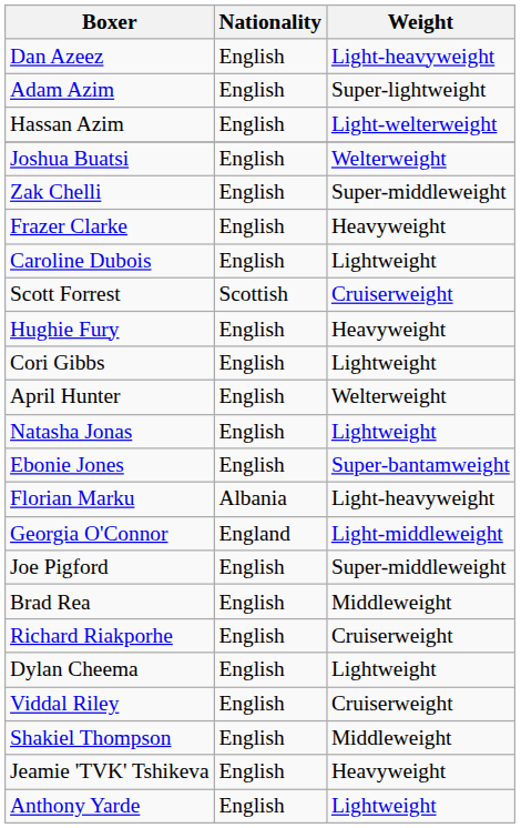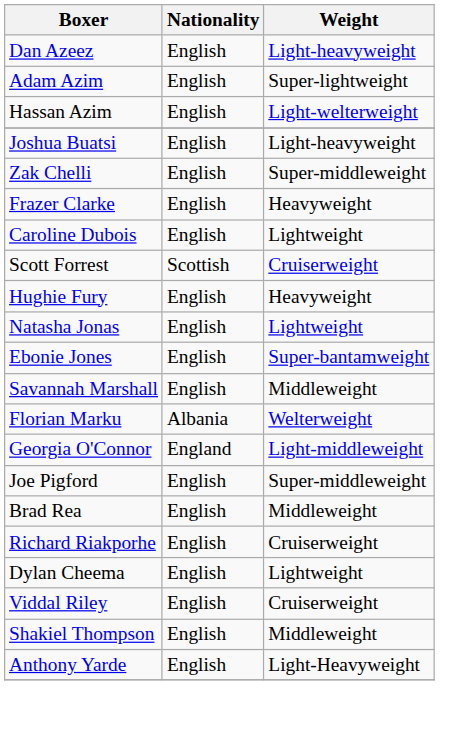Joshua Buatsi | Weight: Welterweight -> Light-heavyweight
- row: Cori Gibbs | English | Lightweight
- row: April Hunter | English | Welterweight
+ row: Savannah Marshall | English | Middleweight
Florian Marku | Weight: Light-heavyweight -> Welterweight
- row: Jeamie 'TVK' Tshikeva | English | Heavyweight
Anthony Yarde | Weight: Lightweight -> Light-Heavyweight
